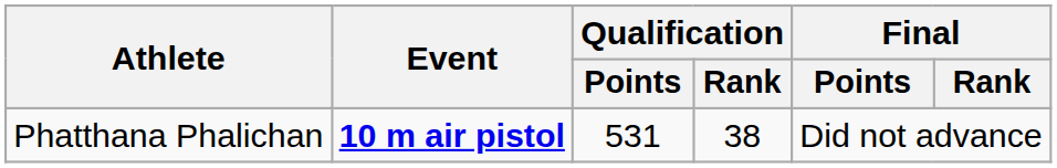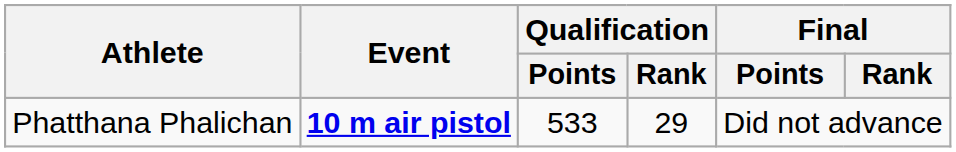Phatthana Phalichan | Qualification / Points: 531 -> 533
Phatthana Phalichan | Qualification / Rank: 38 -> 29
